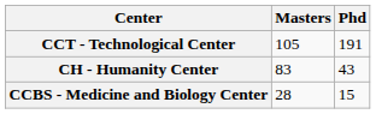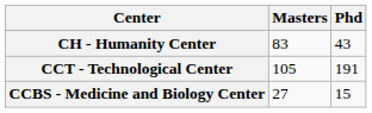rows swapped: CCT - Technological Center <-> CH - Humanity Center
CCBS - Medicine and Biology Center | Masters: 28 -> 27
